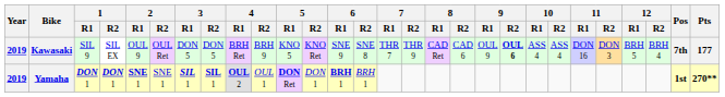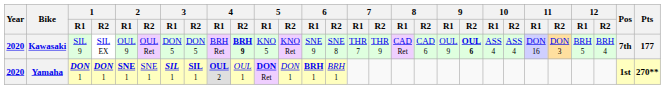Kawasaki | Year: 2019 -> 2020
Kawasaki | 4 / R2: normal -> bold
Yamaha | Year: 2019 -> 2020
